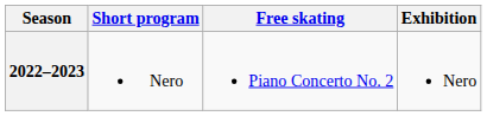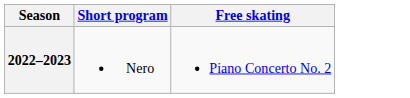- column: Exhibition | Nero
